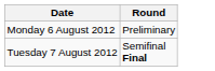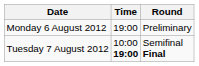+ column: Time | 19:00 | 10:00 19:00
